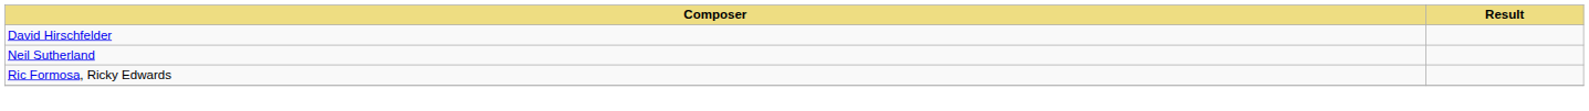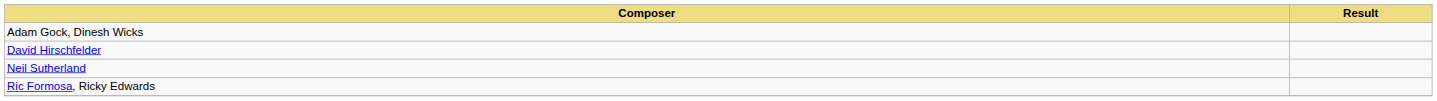+ row: Adam Gock, Dinesh Wicks
